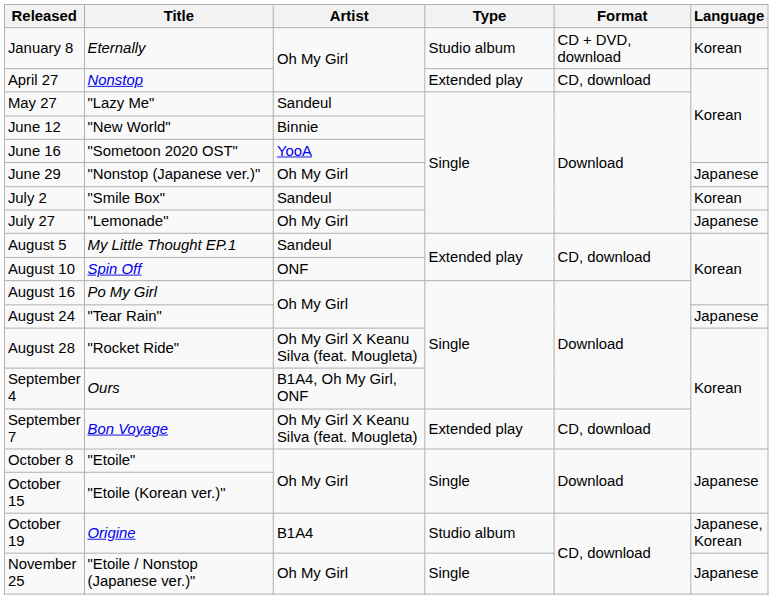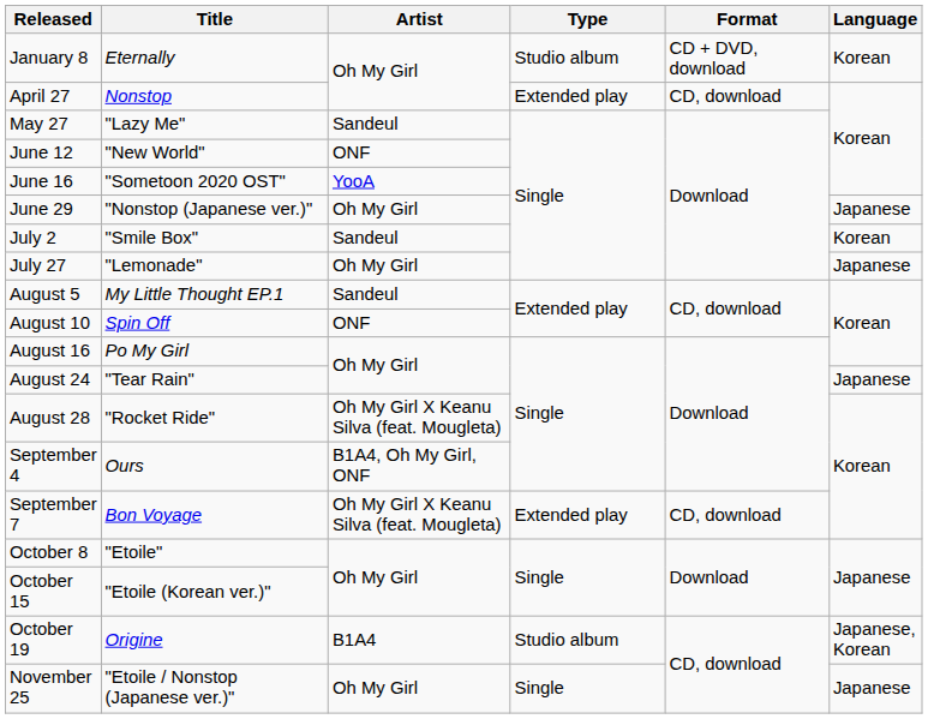June 12 | Artist: Binnie -> ONF
